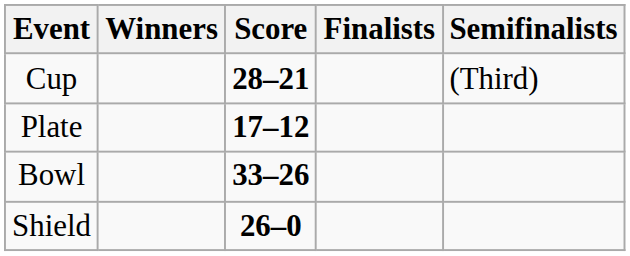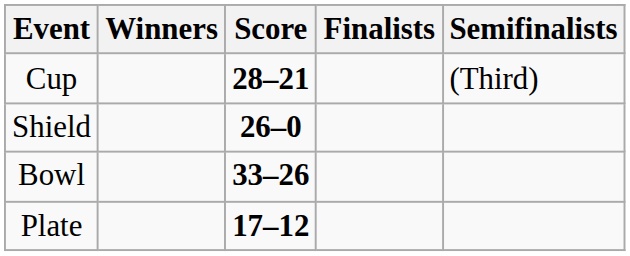rows swapped: Plate <-> Shield
